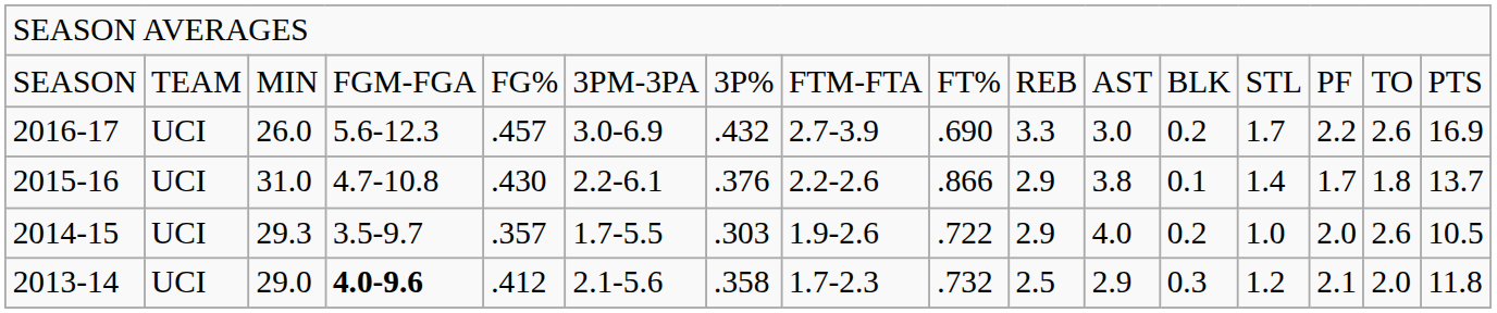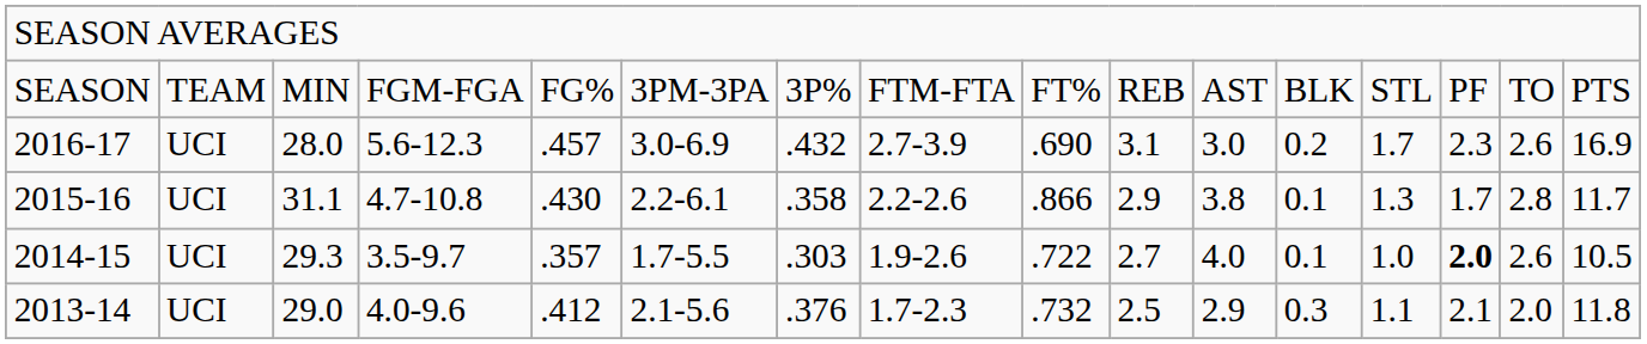2016-17 | column 3: 26.0 -> 28.0
2016-17 | column 10: 3.3 -> 3.1
2016-17 | column 14: 2.2 -> 2.3
2015-16 | column 3: 31.0 -> 31.1
2015-16 | column 7: .376 -> .358
2015-16 | column 13: 1.4 -> 1.3
2015-16 | column 15: 1.8 -> 2.8
2015-16 | column 16: 13.7 -> 11.7
2014-15 | column 10: 2.9 -> 2.7
2014-15 | column 12: 0.2 -> 0.1
2014-15 | column 14: normal -> bold
2013-14 | column 4: bold -> normal
2013-14 | column 7: .358 -> .376
2013-14 | column 13: 1.2 -> 1.1
